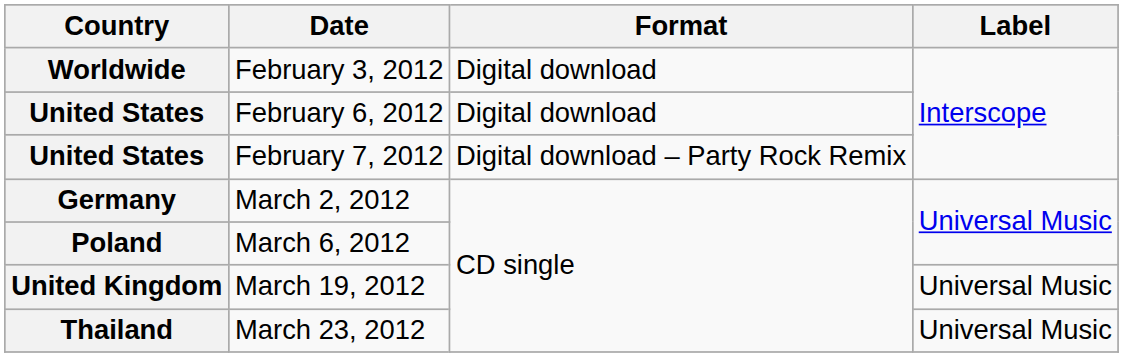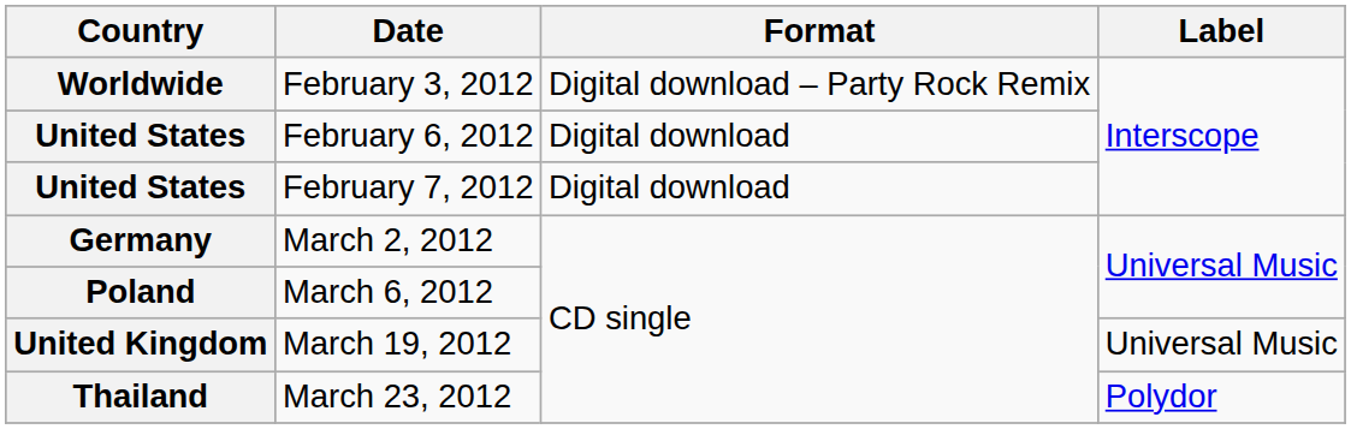February 3, 2012 | Format: Digital download -> Digital download – Party Rock Remix
February 7, 2012 | Format: Digital download – Party Rock Remix -> Digital download
March 23, 2012 | Label: Universal Music -> Polydor
